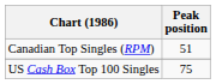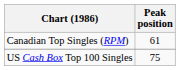Canadian Top Singles (RPM) | Peak position: 51 -> 61
